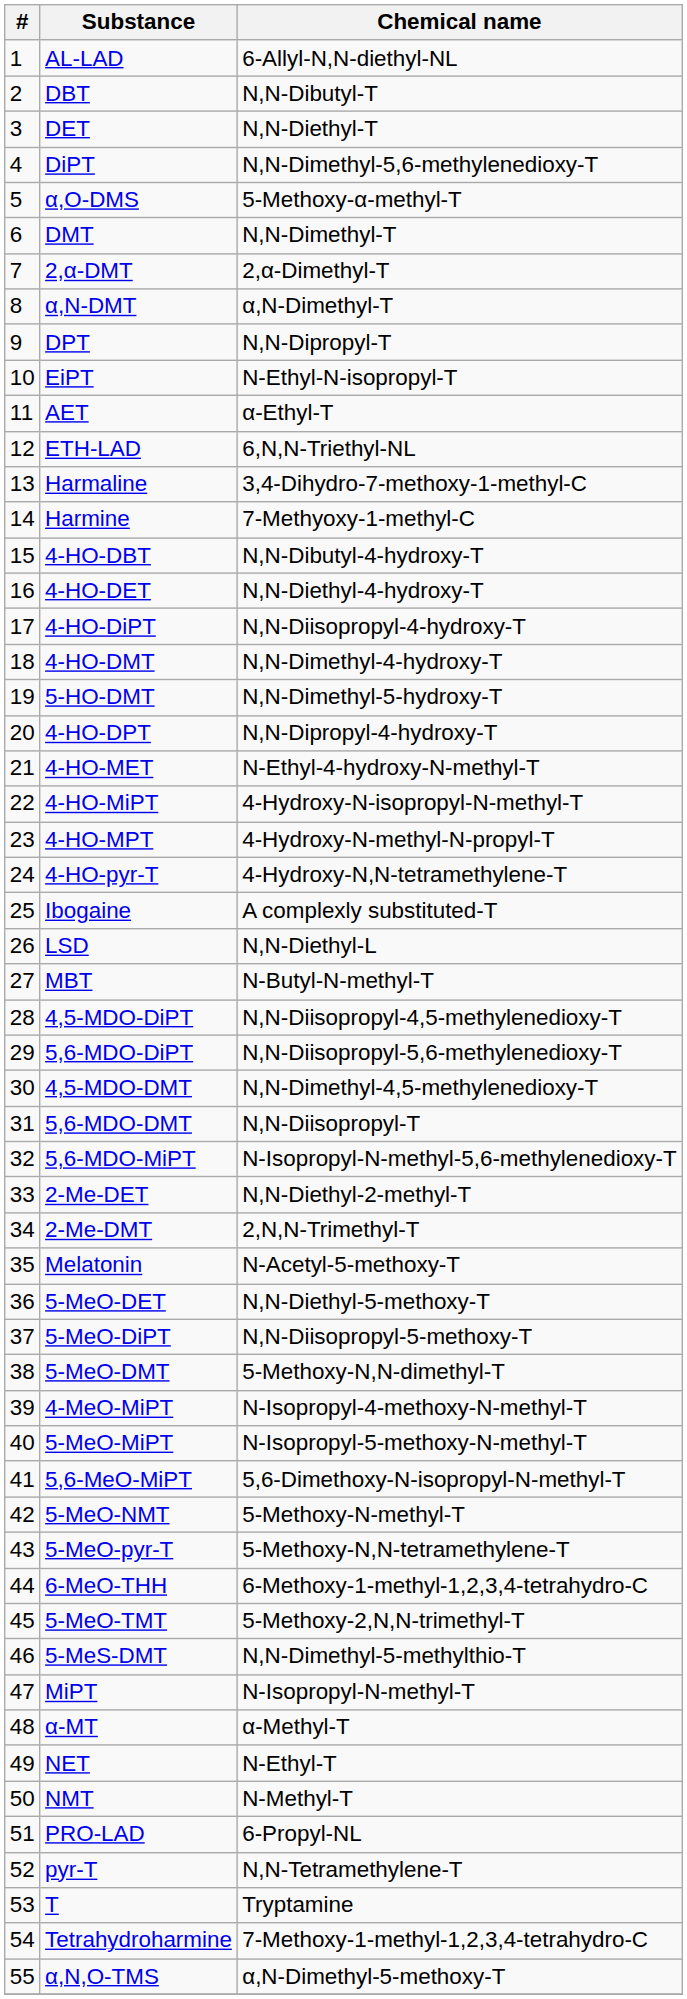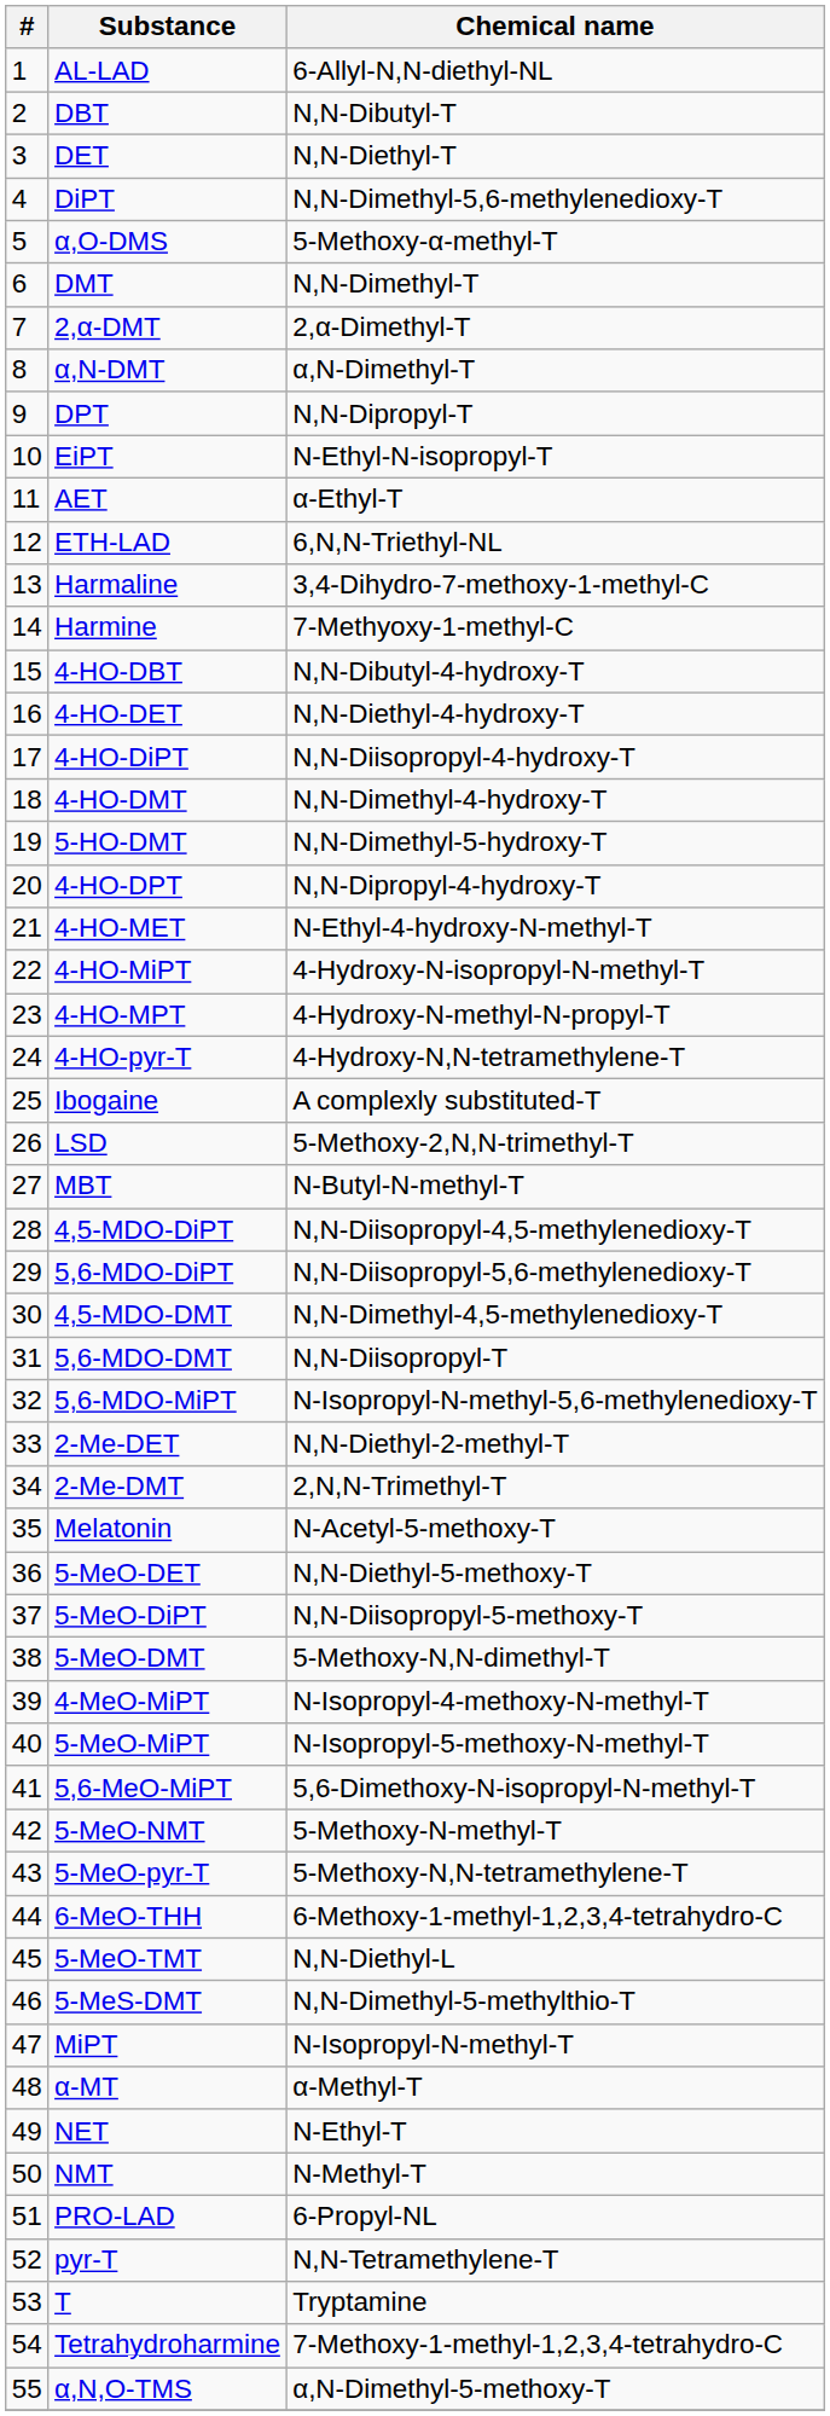LSD | Chemical name: N,N-Diethyl-L -> 5-Methoxy-2,N,N-trimethyl-T
5-MeO-TMT | Chemical name: 5-Methoxy-2,N,N-trimethyl-T -> N,N-Diethyl-L
